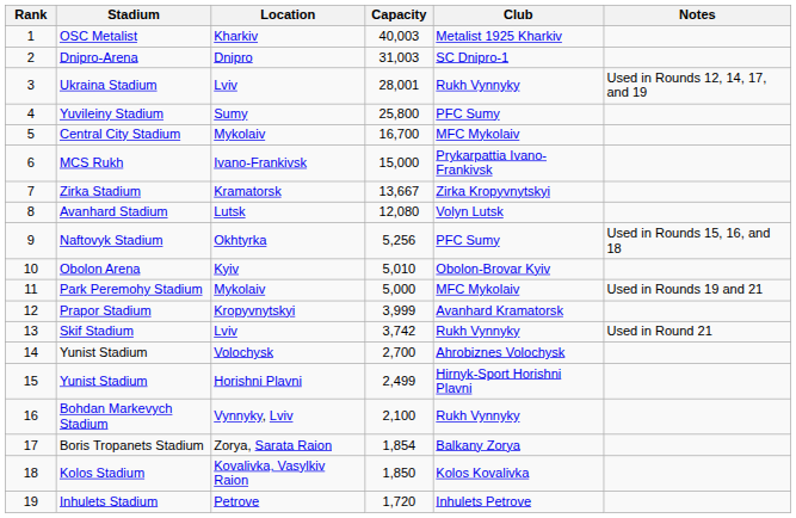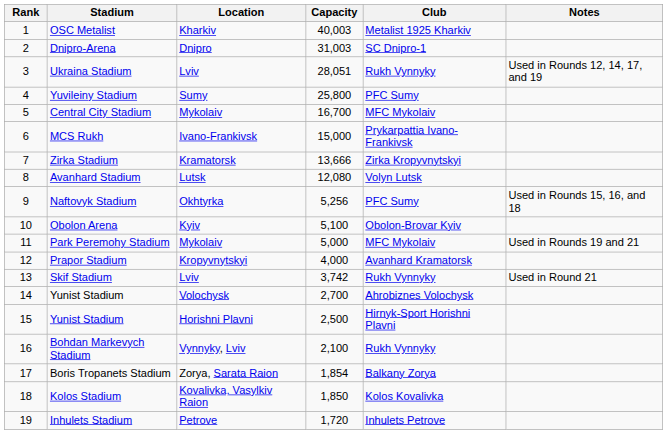Ukraina Stadium | Capacity: 28,001 -> 28,051
Zirka Stadium | Capacity: 13,667 -> 13,666
Obolon Arena | Capacity: 5,010 -> 5,100
Prapor Stadium | Capacity: 3,999 -> 4,000
15 / Yunist Stadium | Capacity: 2,499 -> 2,500
